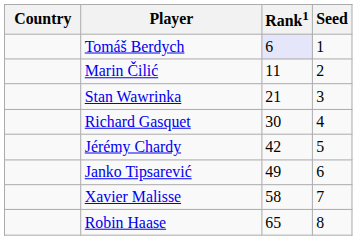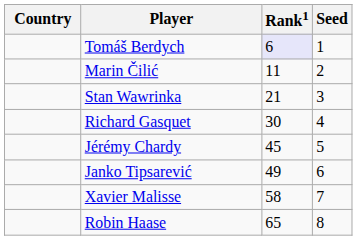Jérémy Chardy | Rank1: 42 -> 45
